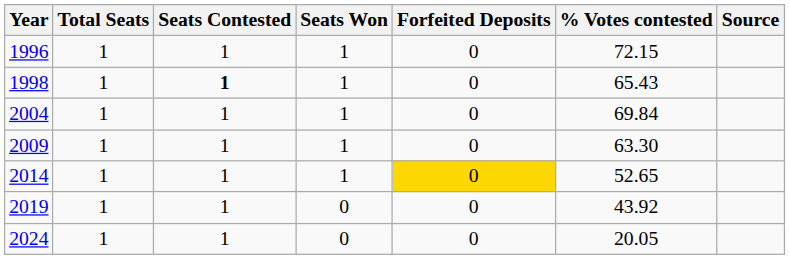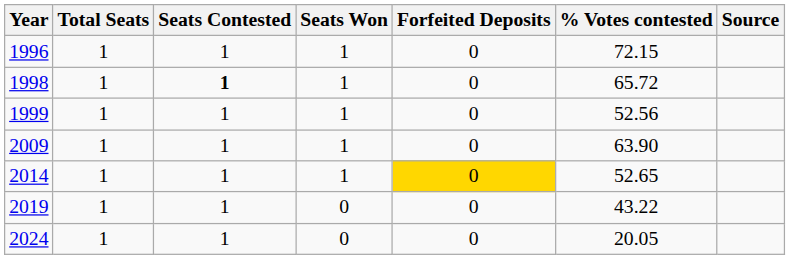1998 | % Votes contested: 65.43 -> 65.72
+ row: 1999 | 1 | 1 | 1 | 0 | 52.56
- row: 2004 | 1 | 1 | 1 | 0 | 69.84
2009 | % Votes contested: 63.30 -> 63.90
2019 | % Votes contested: 43.92 -> 43.22
